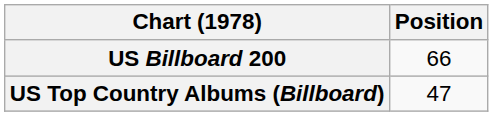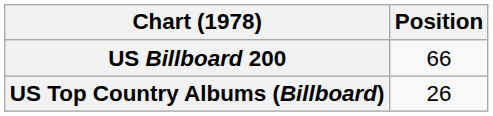US Top Country Albums (Billboard) | Position: 47 -> 26
